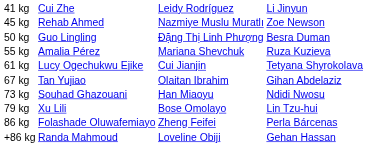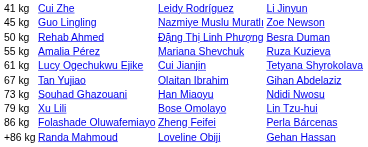45 kg | column 2: Rehab Ahmed -> Guo Lingling
50 kg | column 2: Guo Lingling -> Rehab Ahmed
